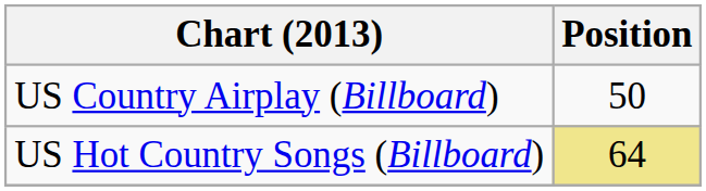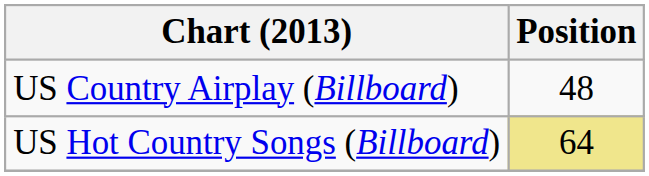US Country Airplay (Billboard) | Position: 50 -> 48
